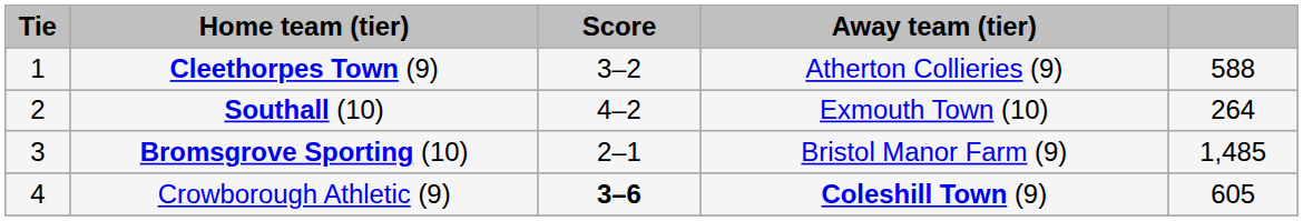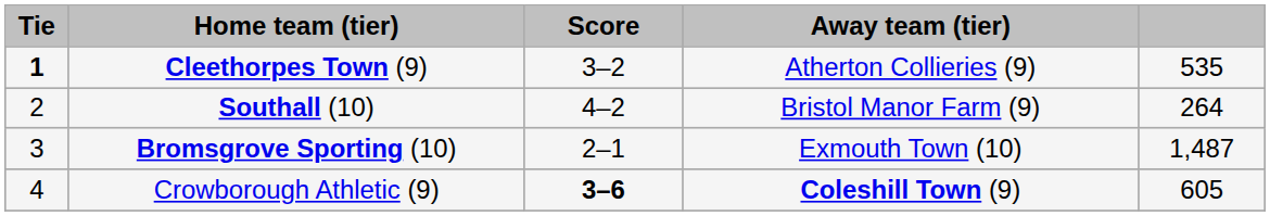Cleethorpes Town (9) | Tie: normal -> bold
Cleethorpes Town (9) | column 5: 588 -> 535
Southall (10) | Away team (tier): Exmouth Town (10) -> Bristol Manor Farm (9)
Bromsgrove Sporting (10) | Away team (tier): Bristol Manor Farm (9) -> Exmouth Town (10)
Bromsgrove Sporting (10) | column 5: 1,485 -> 1,487
